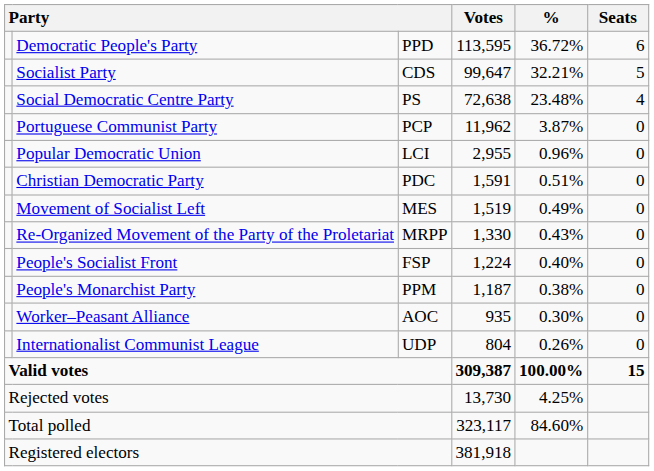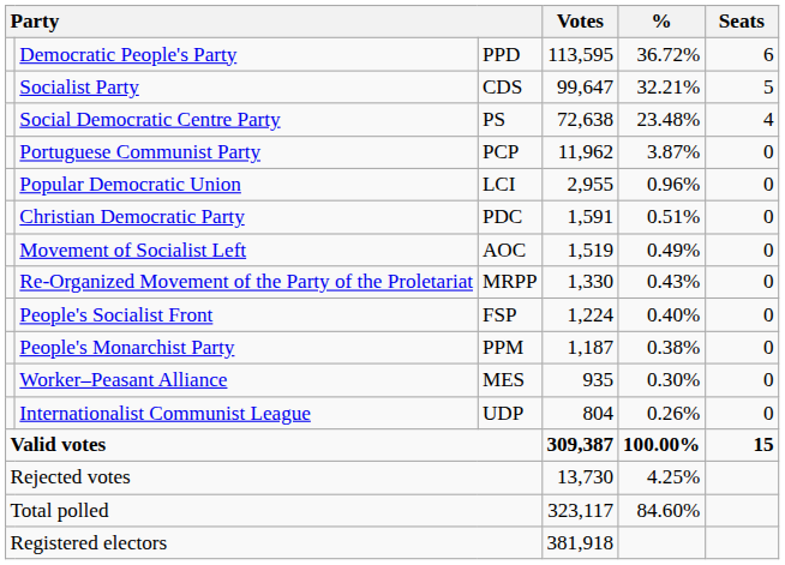Movement of Socialist Left | column 3: MES -> AOC
Worker–Peasant Alliance | column 3: AOC -> MES
